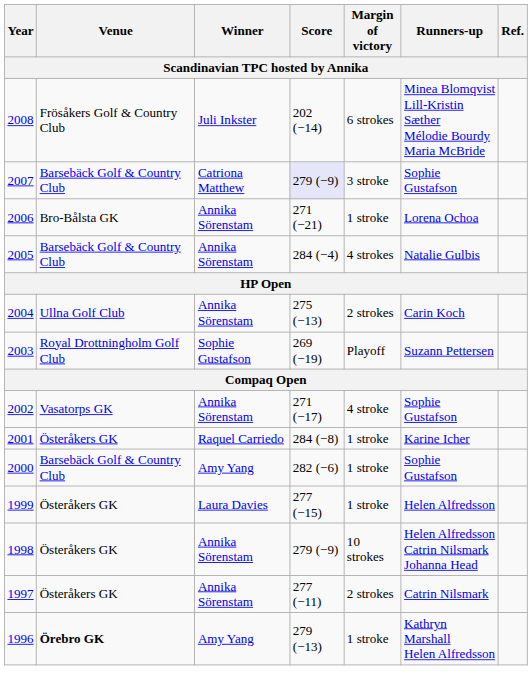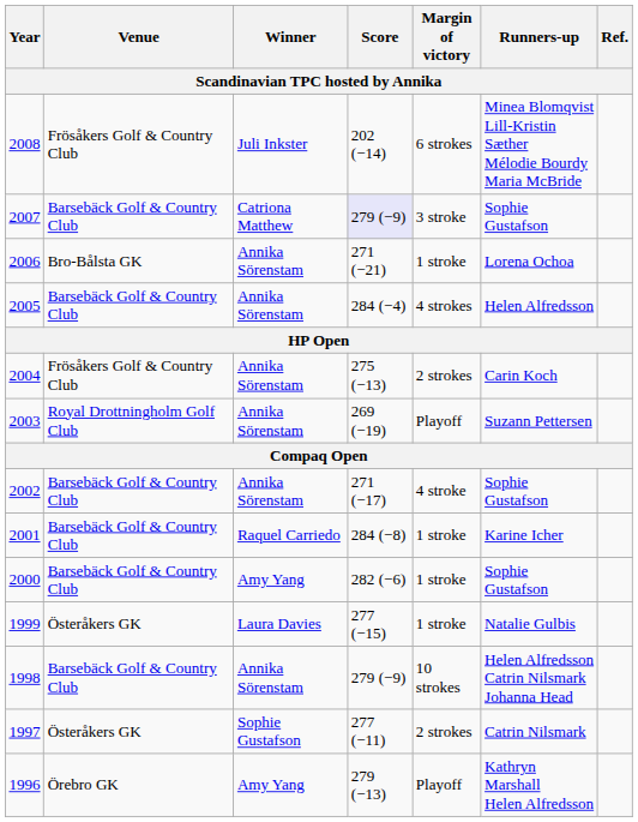2005 | Runners-up: Natalie Gulbis -> Helen Alfredsson
2004 | Venue: Ullna Golf Club -> Frösåkers Golf & Country Club
2003 | Winner: Sophie Gustafson -> Annika Sörenstam
2002 | Venue: Vasatorps GK -> Barsebäck Golf & Country Club
2001 | Venue: Österåkers GK -> Barsebäck Golf & Country Club
1999 | Runners-up: Helen Alfredsson -> Natalie Gulbis
1998 | Venue: Österåkers GK -> Barsebäck Golf & Country Club
1997 | Winner: Annika Sörenstam -> Sophie Gustafson
1996 | Venue: bold -> normal
1996 | Margin of victory: 1 stroke -> Playoff
